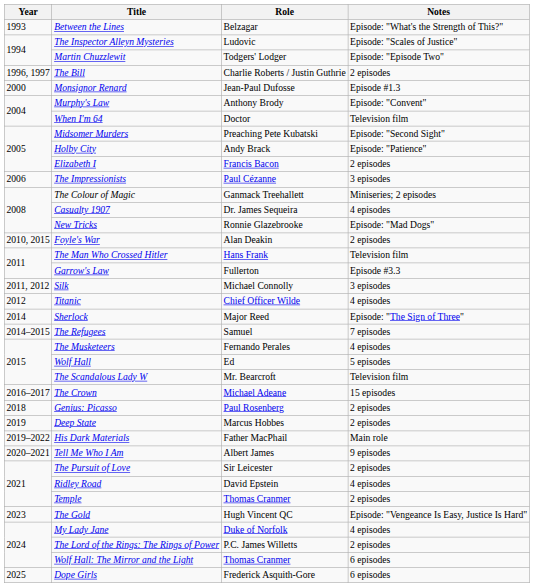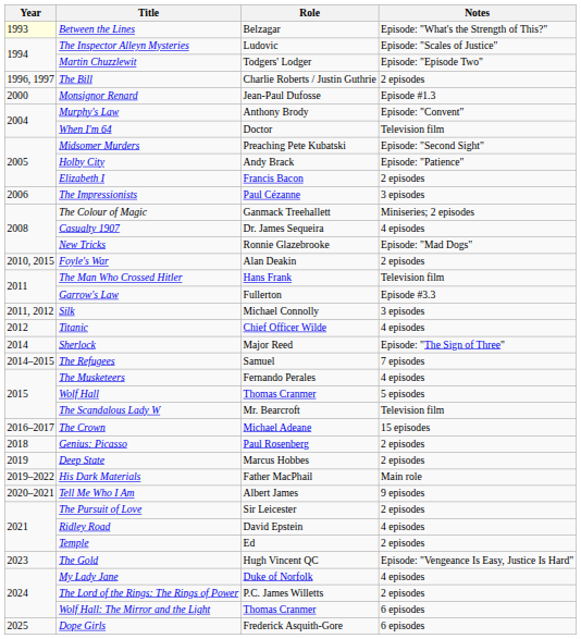Between the Lines | Year: no background -> lightyellow background
Wolf Hall | Role: Ed -> Thomas Cranmer
Temple | Role: Thomas Cranmer -> Ed
